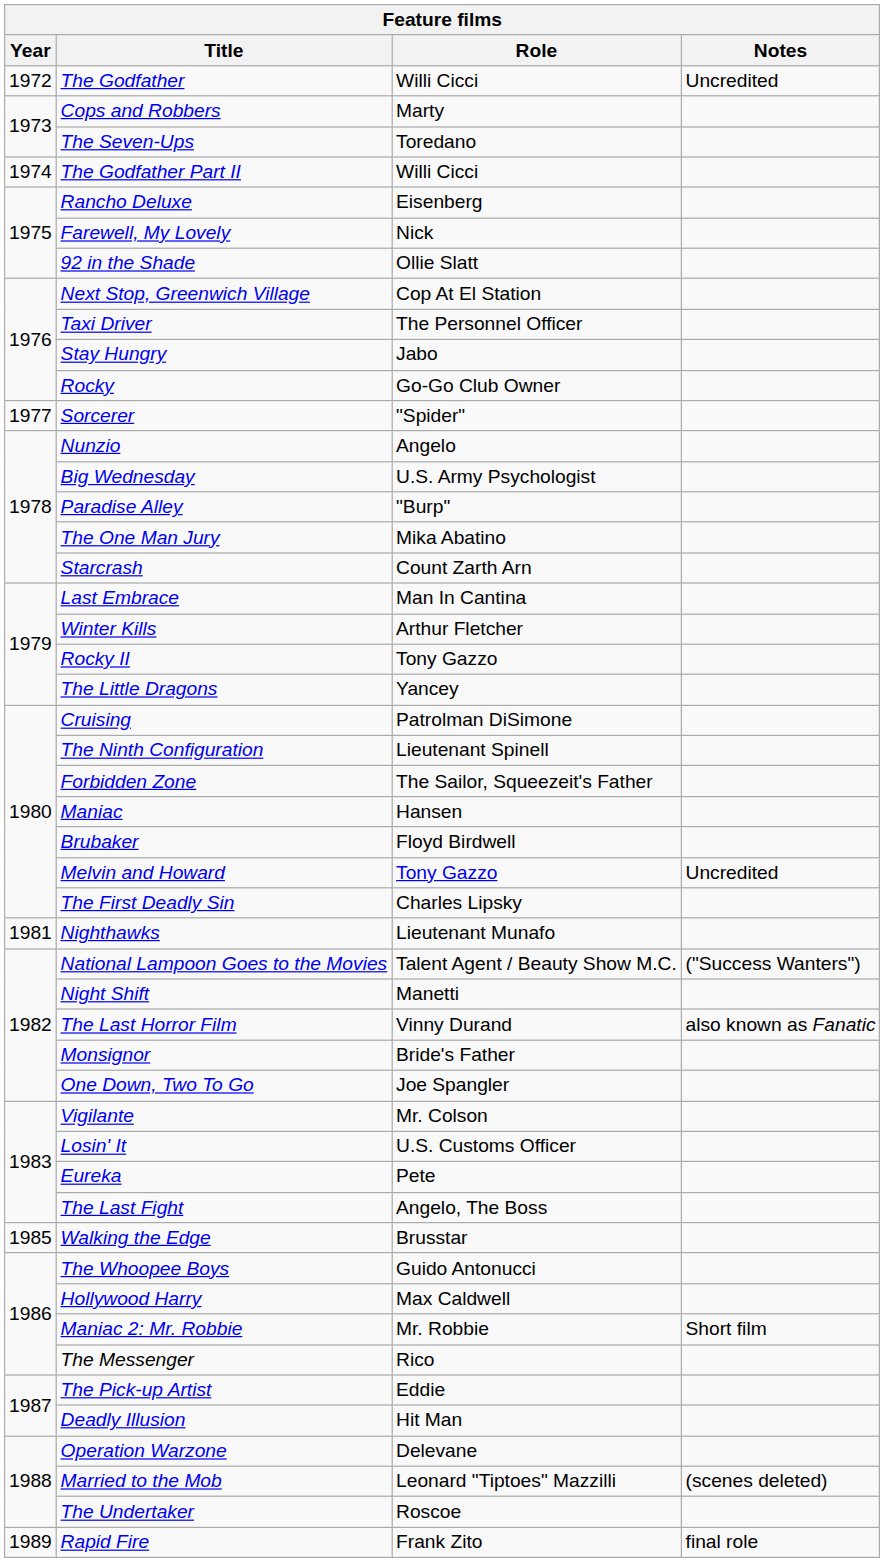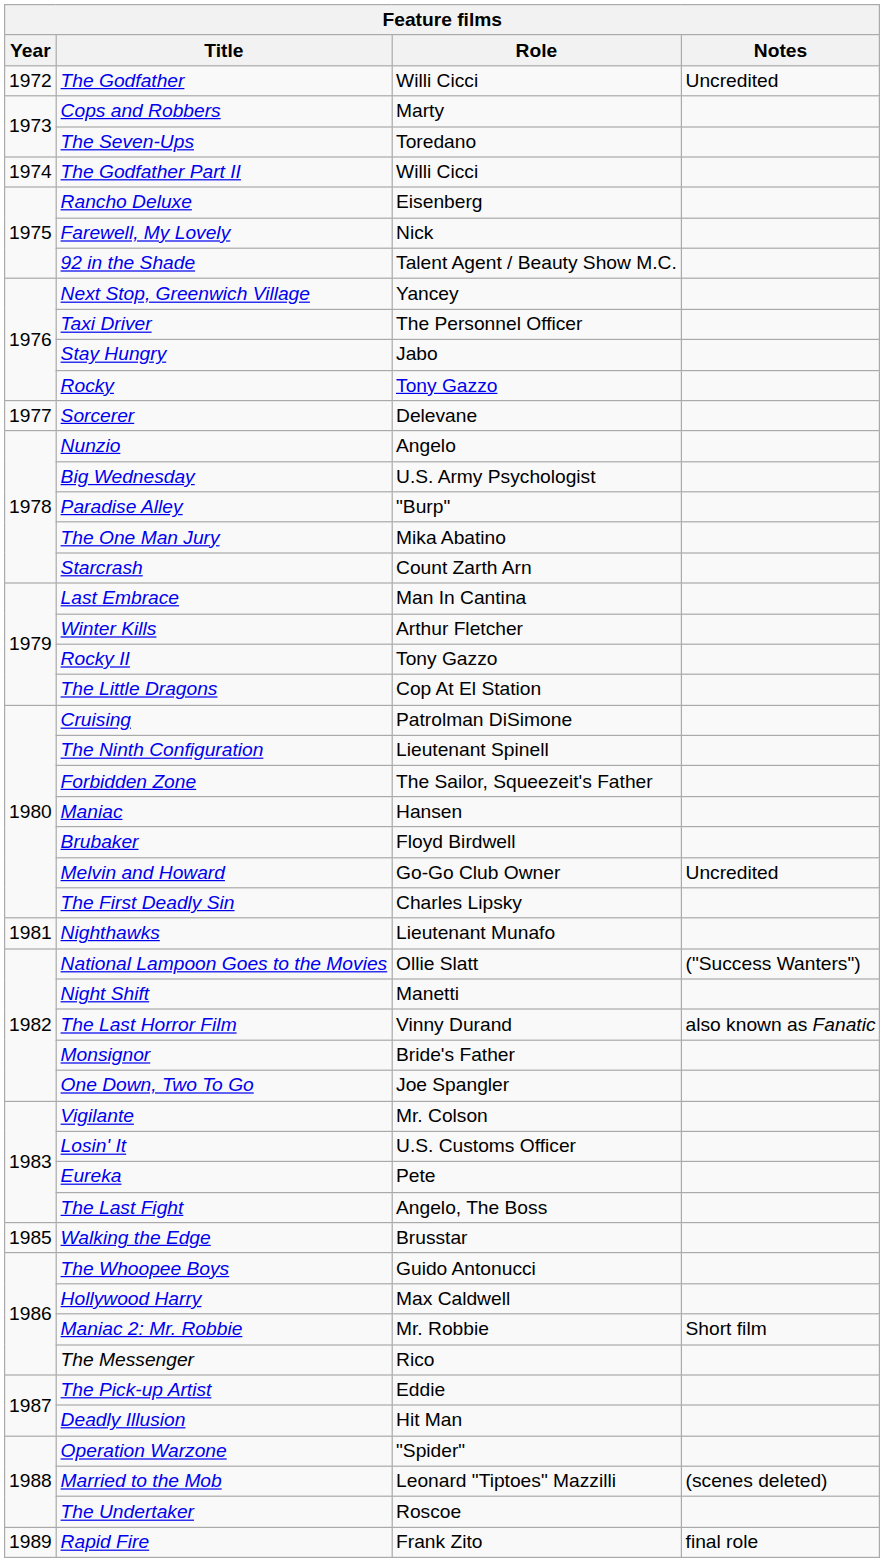92 in the Shade | Role: Ollie Slatt -> Talent Agent / Beauty Show M.C.
Next Stop, Greenwich Village | Role: Cop At El Station -> Yancey
Rocky | Role: Go-Go Club Owner -> Tony Gazzo
Sorcerer | Role: "Spider" -> Delevane
The Little Dragons | Role: Yancey -> Cop At El Station
Melvin and Howard | Role: Tony Gazzo -> Go-Go Club Owner
National Lampoon Goes to the Movies | Role: Talent Agent / Beauty Show M.C. -> Ollie Slatt
Operation Warzone | Role: Delevane -> "Spider"
